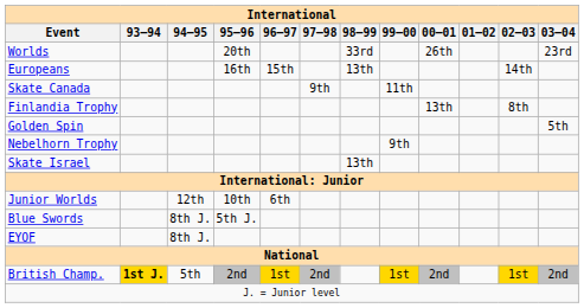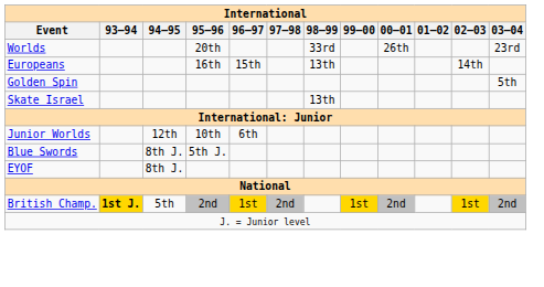- row: Skate Canada | 9th | 11th
- row: Finlandia Trophy | 13th | 8th
- row: Nebelhorn Trophy | 9th
